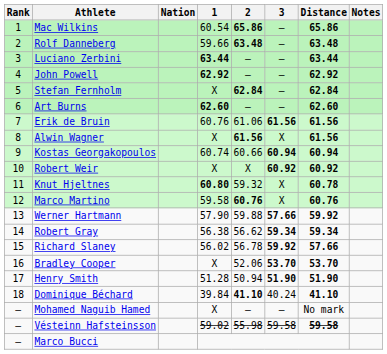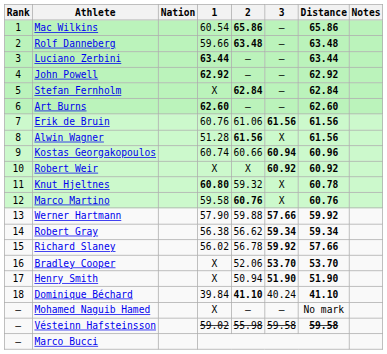Alwin Wagner | 1: X -> 51.28
Kostas Georgakopoulos | Distance: 60.94 -> 60.96
Henry Smith | 1: 51.28 -> X
